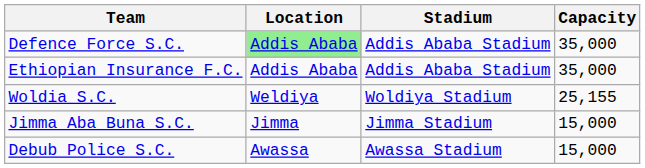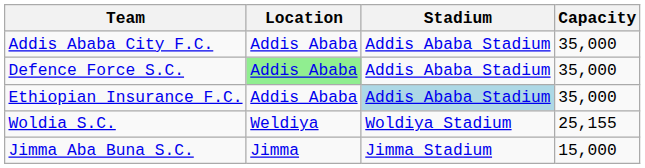+ row: Addis Ababa City F.C. | Addis Ababa | Addis Ababa Stadium | 35,000
Ethiopian Insurance F.C. | Stadium: no background -> lightblue background
- row: Debub Police S.C. | Awassa | Awassa Stadium | 15,000
